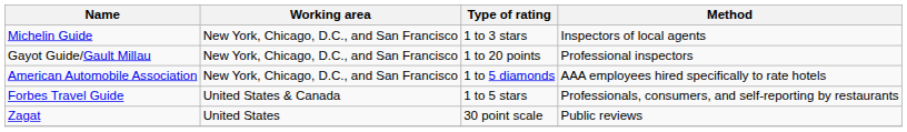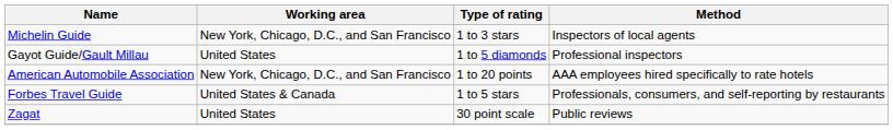Gayot Guide/Gault Millau | Working area: New York, Chicago, D.C., and San Francisco -> United States
Gayot Guide/Gault Millau | Type of rating: 1 to 20 points -> 1 to 5 diamonds
American Automobile Association | Type of rating: 1 to 5 diamonds -> 1 to 20 points
